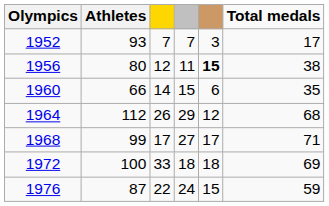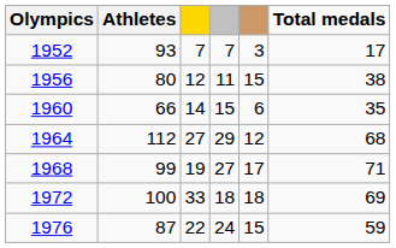1956 | column 5: bold -> normal
1964 | column 3: 26 -> 27
1968 | column 3: 17 -> 19
